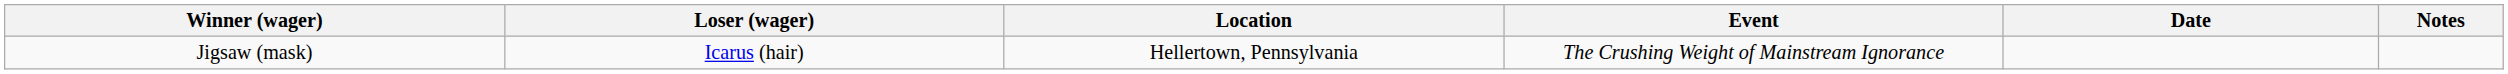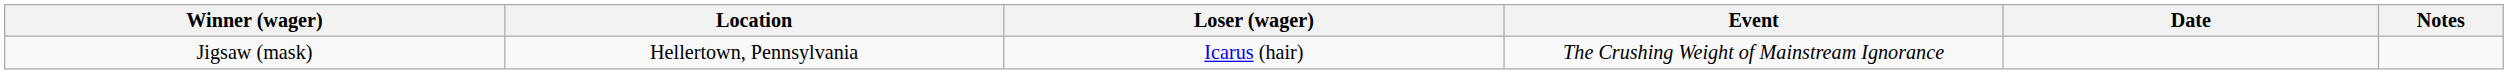columns swapped: Loser (wager) <-> Location
